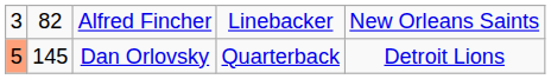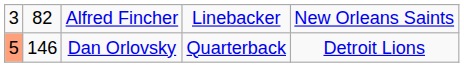Dan Orlovsky | column 2: 145 -> 146
